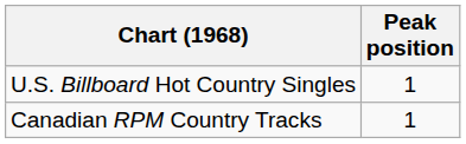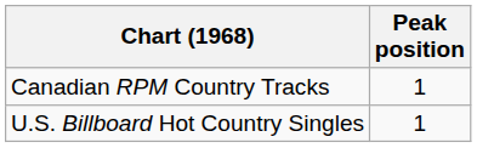rows swapped: U.S. Billboard Hot Country Singles <-> Canadian RPM Country Tracks
